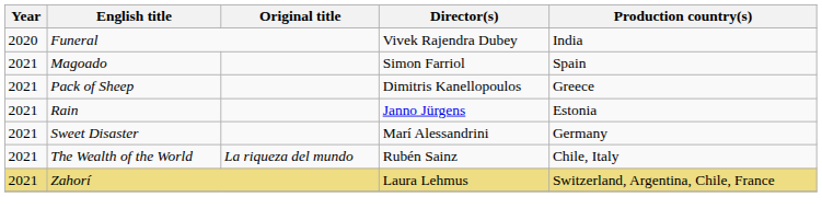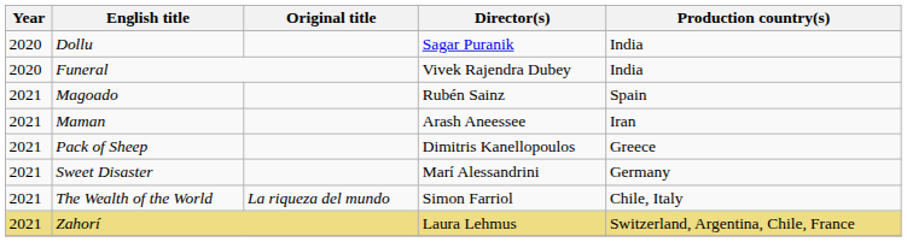+ row: 2020 | Dollu | Sagar Puranik | India
Magoado | Director(s): Simon Farriol -> Rubén Sainz
+ row: 2021 | Maman | Arash Aneessee | Iran
- row: 2021 | Rain | Janno Jürgens | Estonia
The Wealth of the World | Director(s): Rubén Sainz -> Simon Farriol
